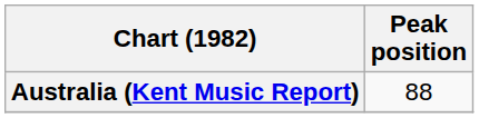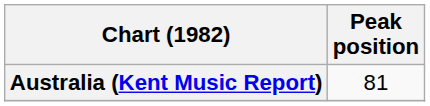Australia (Kent Music Report) | Peak position: 88 -> 81
